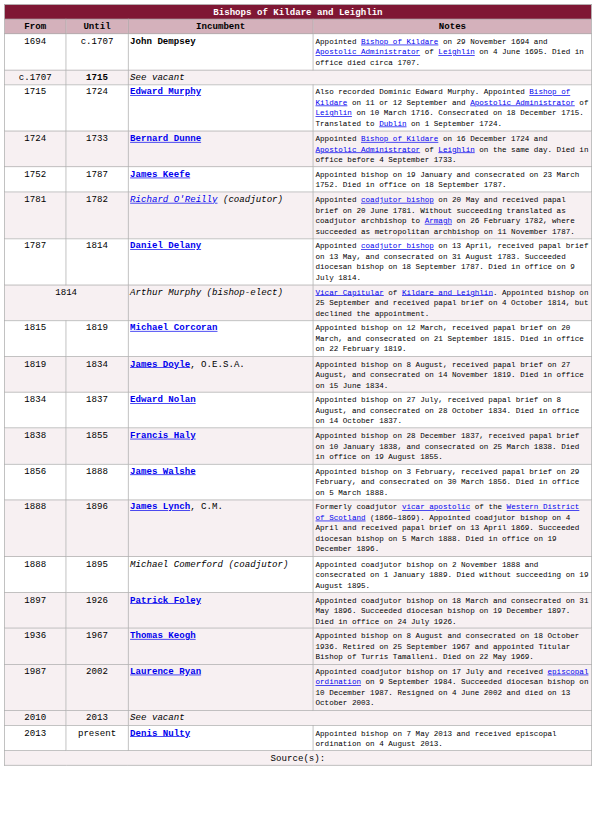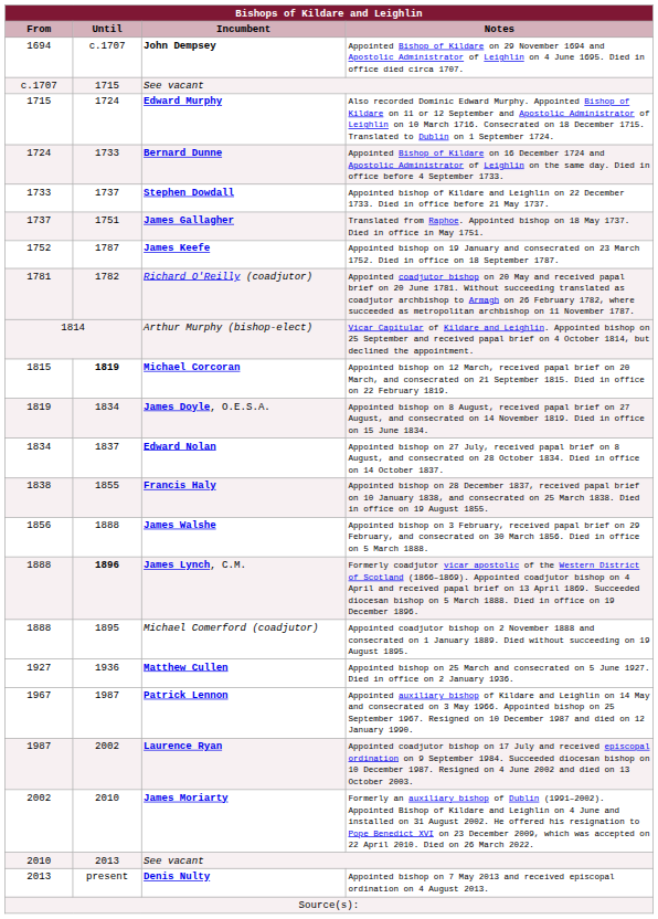c.1707 / See vacant | Until: bold -> normal
+ row: 1733 | 1737 | Stephen Dowdall | Appointed bishop of Kildare and Leighlin on 22 December 1733. Died in office before 21 May 1737.
+ row: 1737 | 1751 | James Gallagher | Translated from Raphoe. Appointed bishop on 18 May 1737. Died in office in May 1751.
- row: 1787 | 1814 | Daniel Delany | Appointed coadjutor bishop on 13 April, received papal brief on 13 May, and consecrated on 31 August 1783. Succeeded diocesan bishop on 18 September 1787. Died in office on 9 July 1814.
Michael Corcoran | Until: normal -> bold
James Lynch, C.M. | Until: normal -> bold
- row: 1897 | 1926 | Patrick Foley | Appointed coadjutor bishop on 18 March and consecrated on 31 May 1896. Succeeded diocesan bishop on 19 December 1897. Died in office on 24 July 1926.
+ row: 1927 | 1936 | Matthew Cullen | Appointed bishop on 25 March and consecrated on 5 June 1927. Died in office on 2 January 1936.
- row: 1936 | 1967 | Thomas Keogh | Appointed bishop on 8 August and consecrated on 18 October 1936. Retired on 25 September 1967 and appointed Titular Bishop of Turris Tamalleni. Died on 22 May 1969.
+ row: 1967 | 1987 | Patrick Lennon | Appointed auxiliary bishop of Kildare and Leighlin on 14 May and consecrated on 3 May 1966. Appointed bishop on 25 September 1967. Resigned on 10 December 1987 and died on 12 January 1990.
+ row: 2002 | 2010 | James Moriarty | Formerly an auxiliary bishop of Dublin (1991–2002). Appointed Bishop of Kildare and Leighlin on 4 June and installed on 31 August 2002. He offered his resignation to Pope Benedict XVI on 23 December 2009, which was accepted on 22 April 2010. Died on 26 March 2022.
